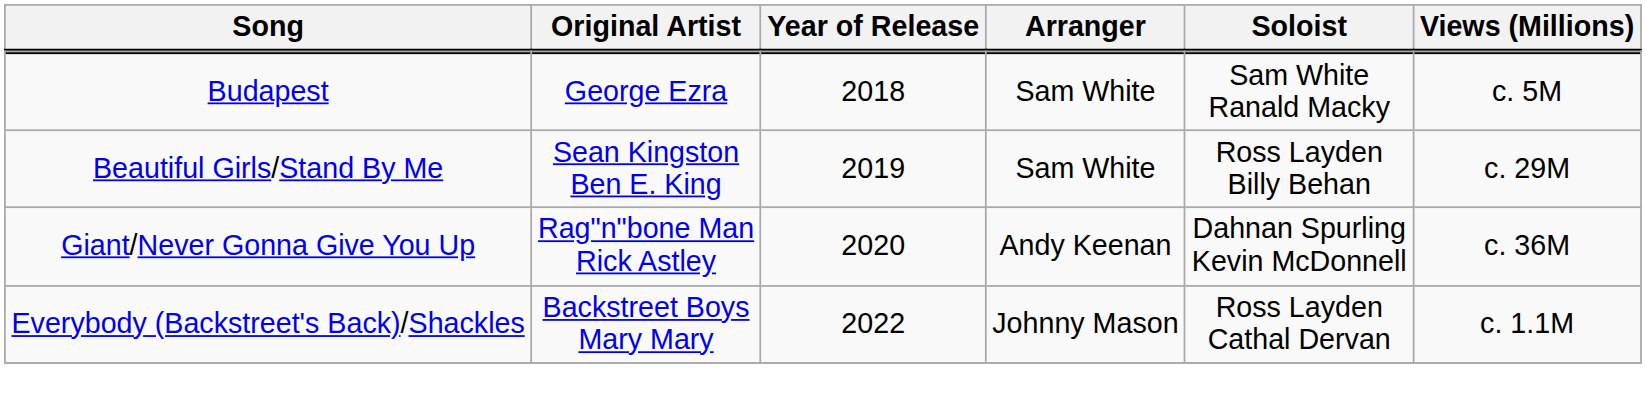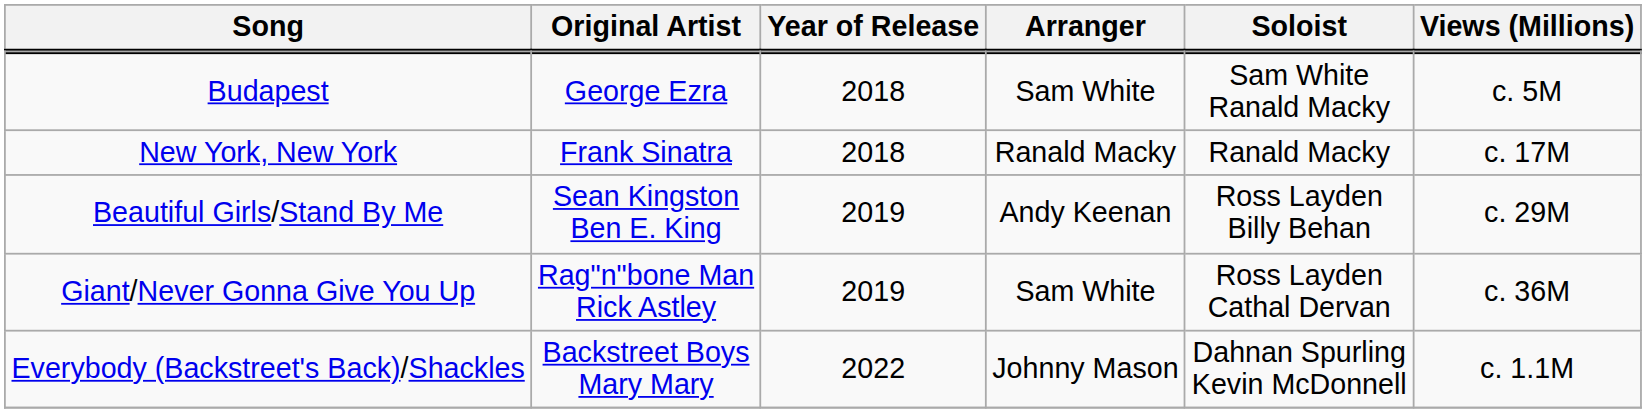+ row: New York, New York | Frank Sinatra | 2018 | Ranald Macky | Ranald Macky | c. 17M
Beautiful Girls/Stand By Me | Arranger: Sam White -> Andy Keenan
Giant/Never Gonna Give You Up | Year of Release: 2020 -> 2019
Giant/Never Gonna Give You Up | Arranger: Andy Keenan -> Sam White
Giant/Never Gonna Give You Up | Soloist: Dahnan Spurling Kevin McDonnell -> Ross Layden Cathal Dervan
Everybody (Backstreet's Back)/Shackles | Soloist: Ross Layden Cathal Dervan -> Dahnan Spurling Kevin McDonnell
